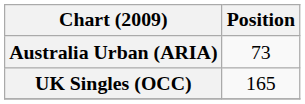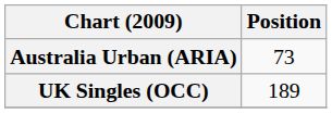UK Singles (OCC) | Position: 165 -> 189
